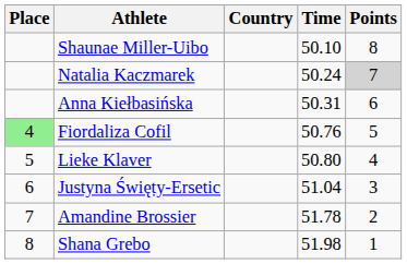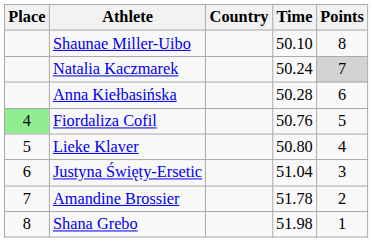Anna Kiełbasińska | Time: 50.31 -> 50.28
